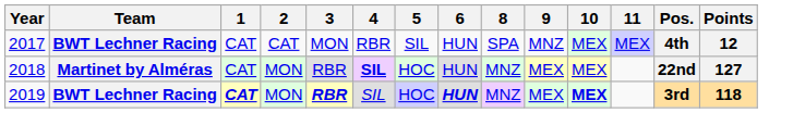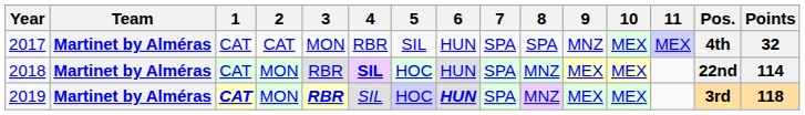+ column: 7 | SPA | SPA | SPA
2017 | Team: BWT Lechner Racing -> Martinet by Alméras
2017 | Points: 12 -> 32
2018 | Points: 127 -> 114
2019 | Team: BWT Lechner Racing -> Martinet by Alméras
2019 | 10: bold -> normal
